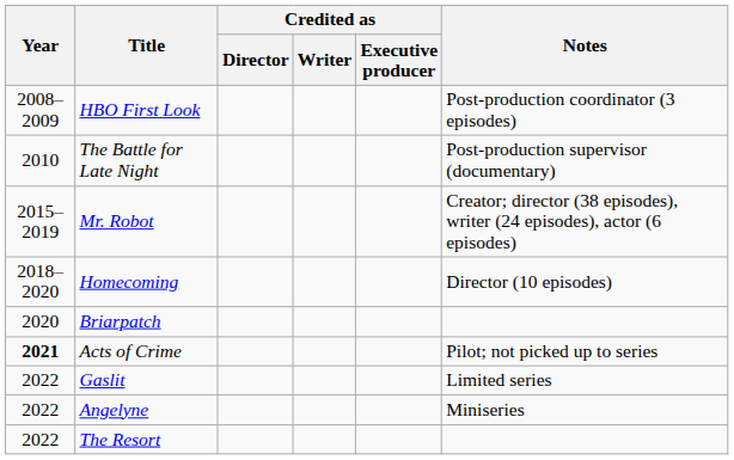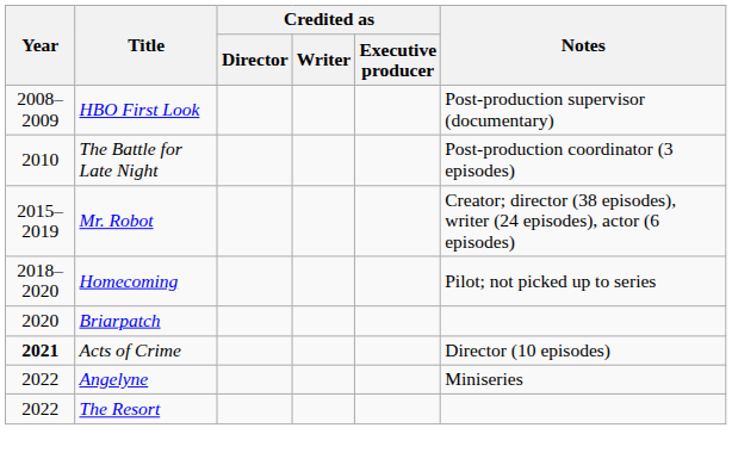HBO First Look | Notes: Post-production coordinator (3 episodes) -> Post-production supervisor (documentary)
The Battle for Late Night | Notes: Post-production supervisor (documentary) -> Post-production coordinator (3 episodes)
Homecoming | Notes: Director (10 episodes) -> Pilot; not picked up to series
Acts of Crime | Notes: Pilot; not picked up to series -> Director (10 episodes)
- row: 2022 | Gaslit | Limited series
